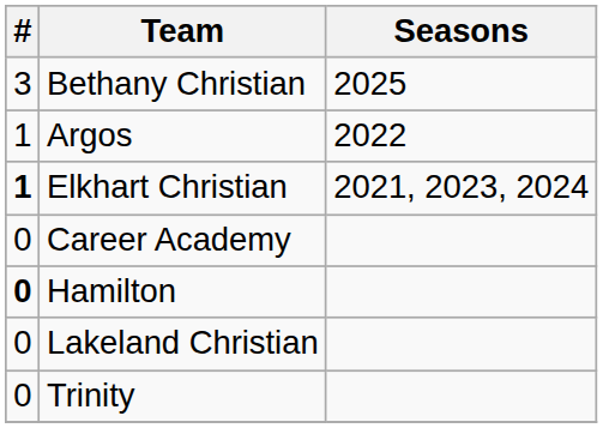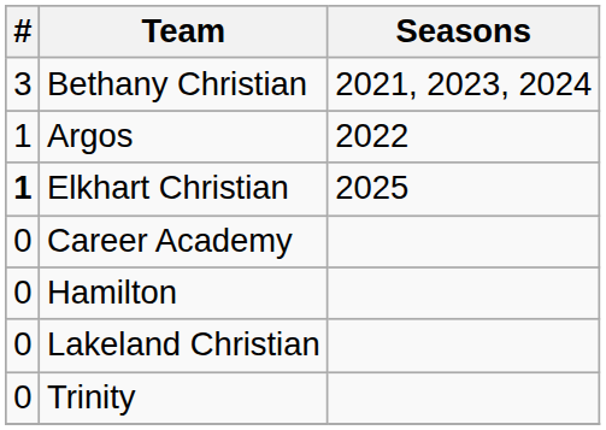Bethany Christian | Seasons: 2025 -> 2021, 2023, 2024
Elkhart Christian | Seasons: 2021, 2023, 2024 -> 2025
Hamilton | #: bold -> normal
